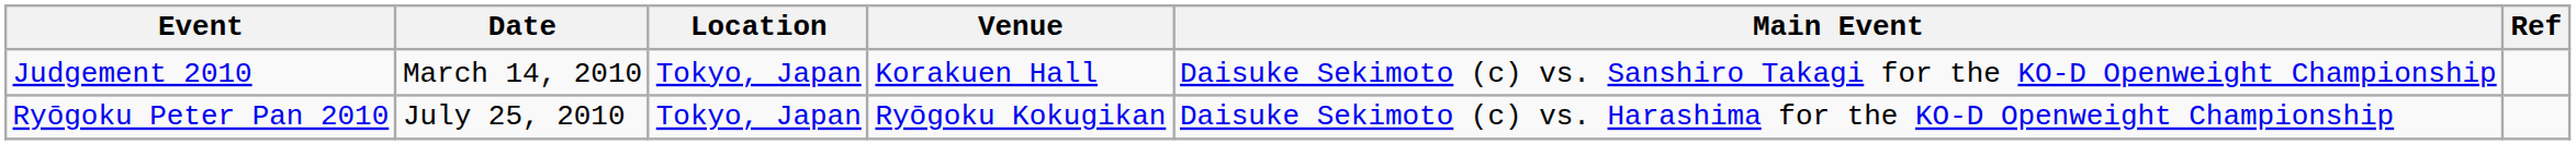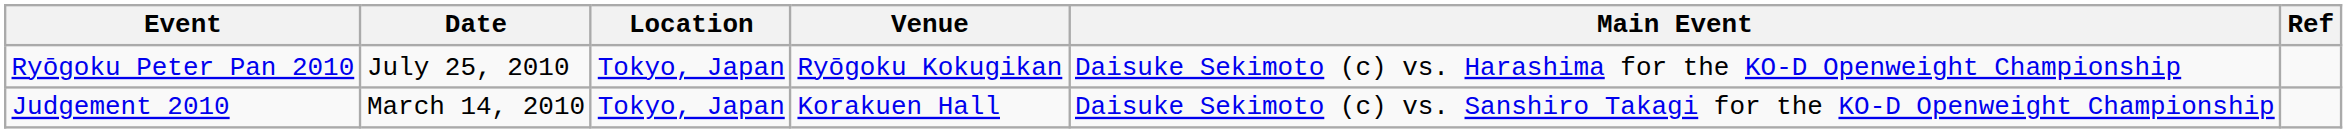rows swapped: Judgement 2010 <-> Ryōgoku Peter Pan 2010
